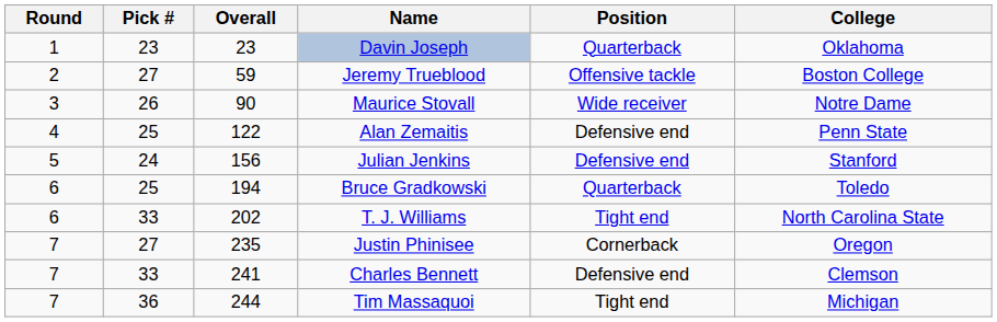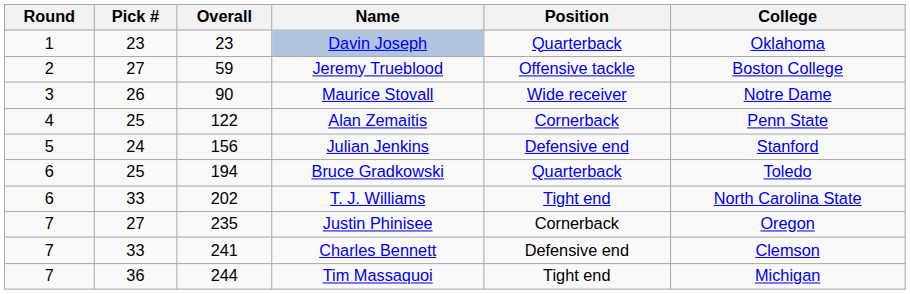Alan Zemaitis | Position: Defensive end -> Cornerback
